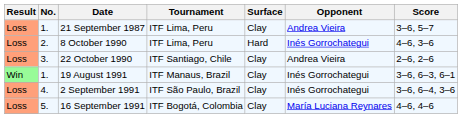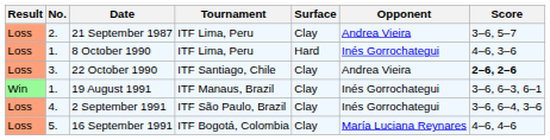21 September 1987 | No.: 1. -> 2.
8 October 1990 | No.: 2. -> 1.
22 October 1990 | Score: normal -> bold
